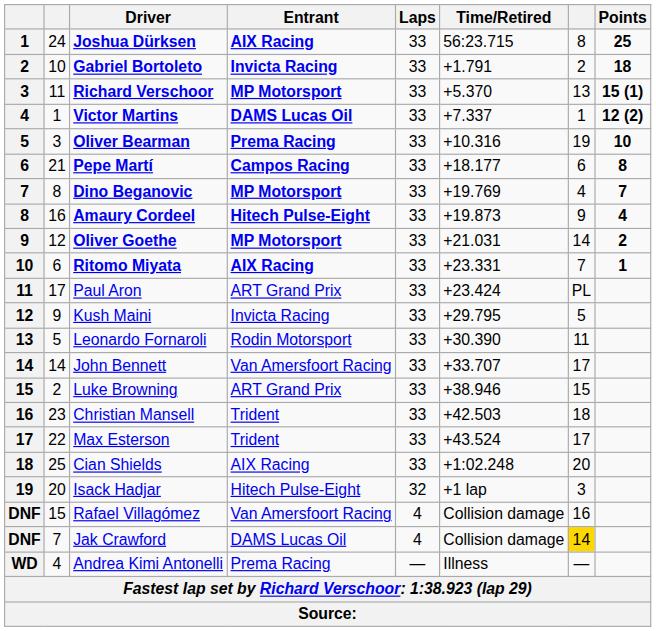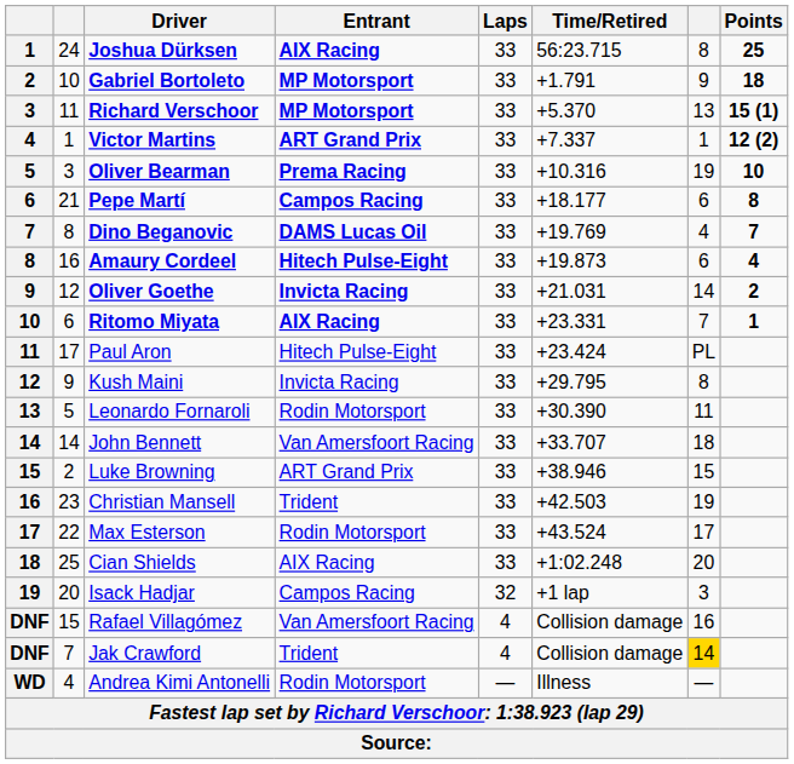Gabriel Bortoleto | Entrant: Invicta Racing -> MP Motorsport
Gabriel Bortoleto | column 7: 2 -> 9
Victor Martins | Entrant: DAMS Lucas Oil -> ART Grand Prix
Dino Beganovic | Entrant: MP Motorsport -> DAMS Lucas Oil
Amaury Cordeel | column 7: 9 -> 6
Oliver Goethe | Entrant: MP Motorsport -> Invicta Racing
Paul Aron | Entrant: ART Grand Prix -> Hitech Pulse-Eight
Kush Maini | column 7: 5 -> 8
John Bennett | column 7: 17 -> 18
Christian Mansell | column 7: 18 -> 19
Max Esterson | Entrant: Trident -> Rodin Motorsport
Isack Hadjar | Entrant: Hitech Pulse-Eight -> Campos Racing
Jak Crawford | Entrant: DAMS Lucas Oil -> Trident
Andrea Kimi Antonelli | Entrant: Prema Racing -> Rodin Motorsport
